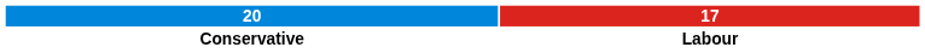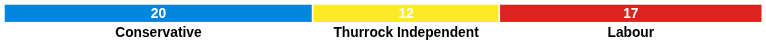+ column: 12 | Thurrock Independent
